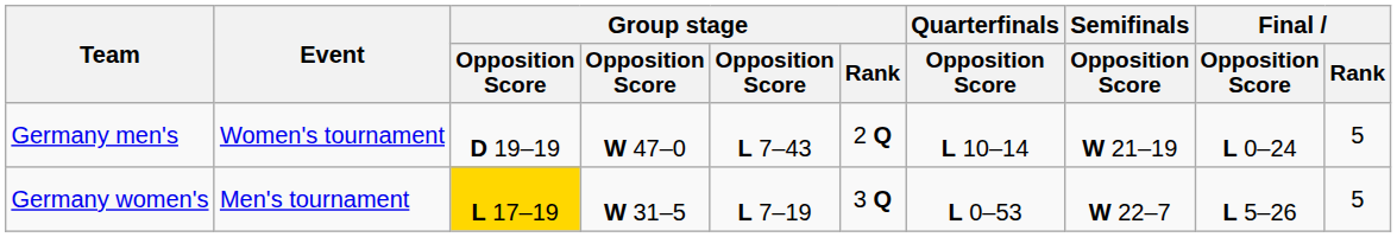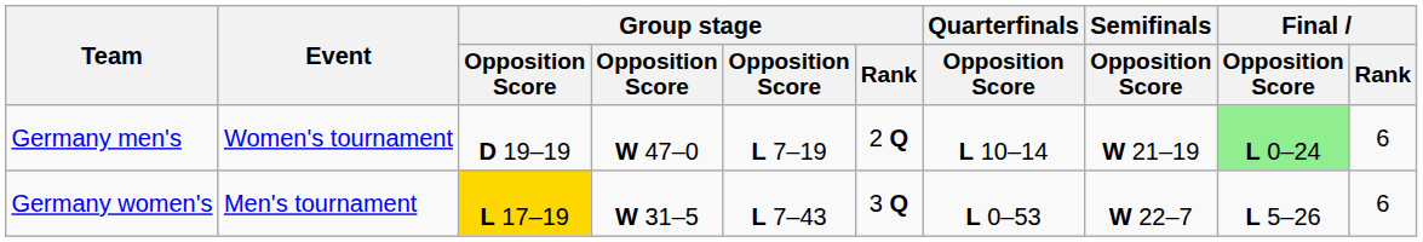Germany men's | column 5: L 7–43 -> L 7–19
Germany men's | Final / Opposition Score: no background -> lightgreen background
Germany men's | Final / Rank: 5 -> 6
Germany women's | column 5: L 7–19 -> L 7–43
Germany women's | Final / Rank: 5 -> 6
